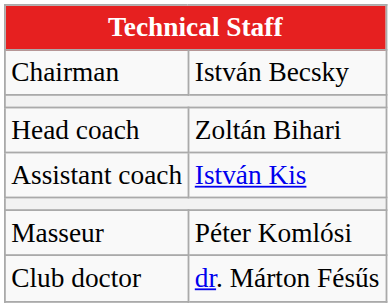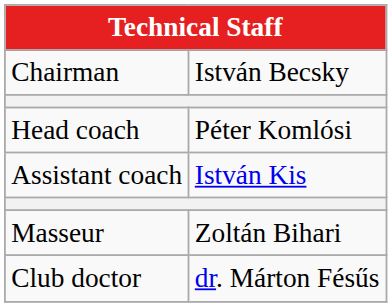Head coach | column 2: Zoltán Bihari -> Péter Komlósi
Masseur | column 2: Péter Komlósi -> Zoltán Bihari
